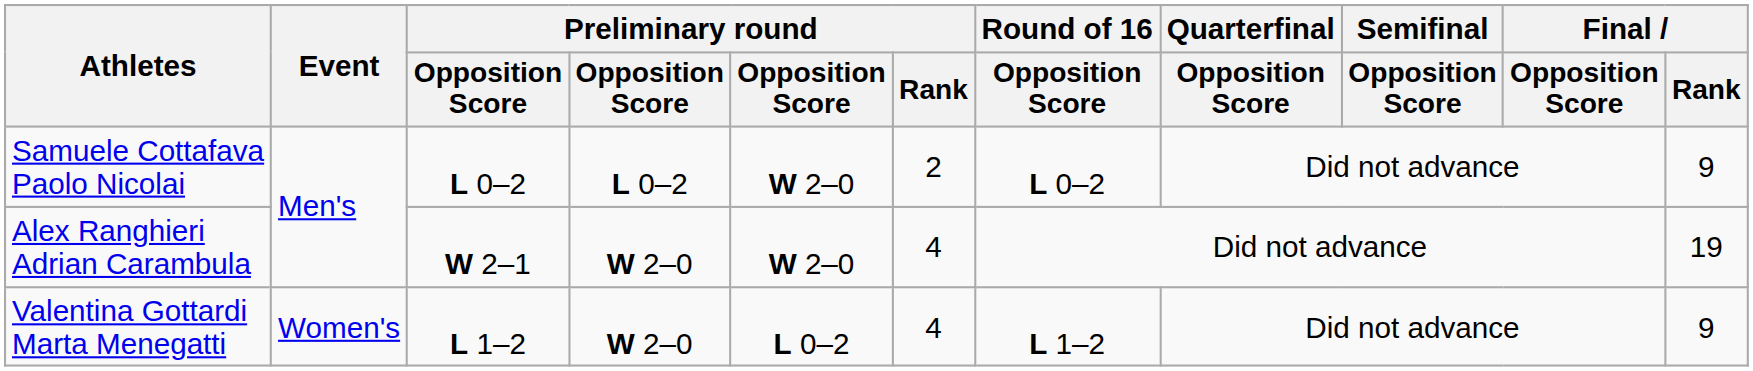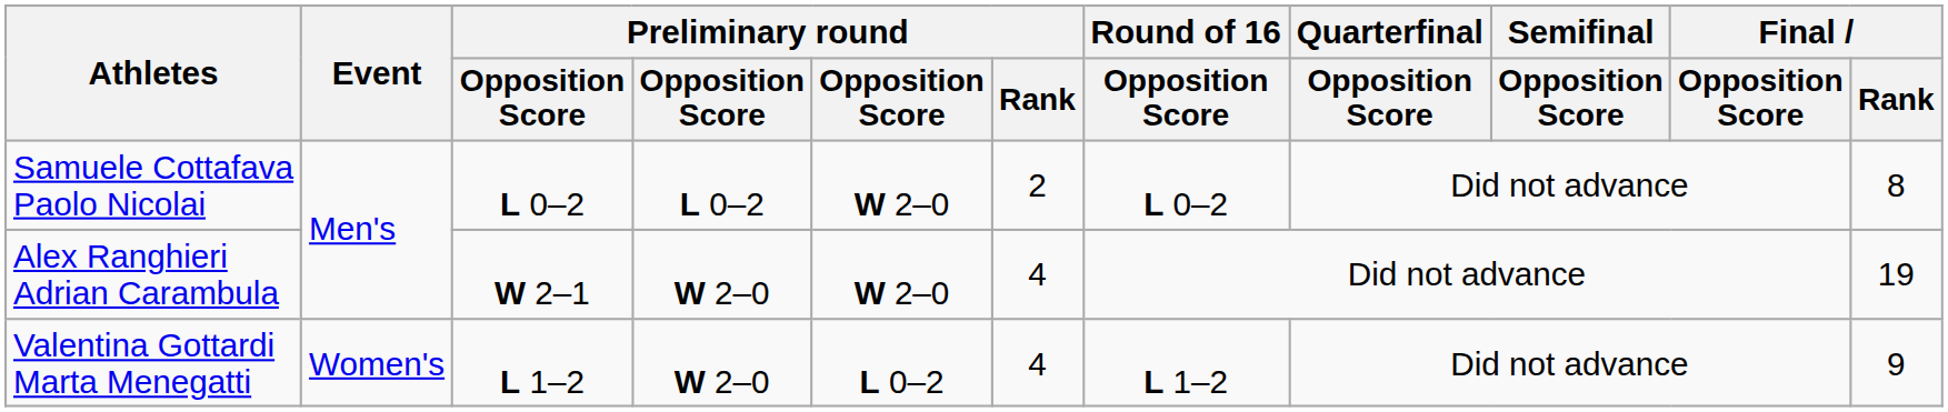Samuele Cottafava Paolo Nicolai | Final / Rank: 9 -> 8
